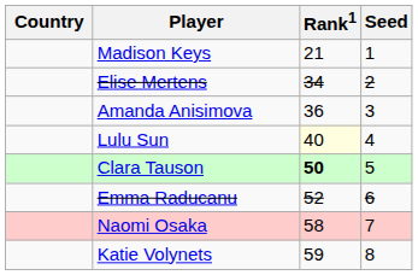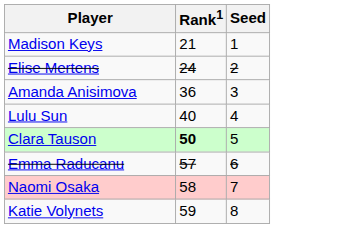- column: Country
Elise Mertens | Rank1: 34 -> 24
Lulu Sun | Rank1: lightyellow background -> no background
Emma Raducanu | Rank1: 52 -> 57
